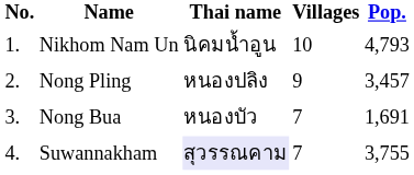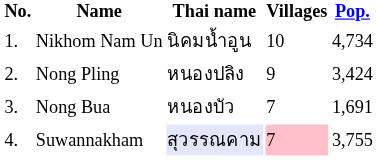Nikhom Nam Un | Pop.: 4,793 -> 4,734
Nong Pling | Pop.: 3,457 -> 3,424
Suwannakham | Villages: no background -> pink background
